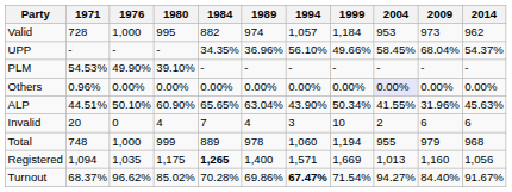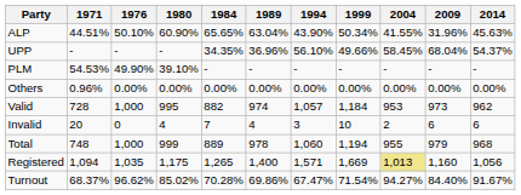rows swapped: ALP <-> Valid
Others | 2004: lavender background -> no background
Registered | 1984: bold -> normal
Registered | 2004: no background -> khaki background
Turnout | 1994: bold -> normal
